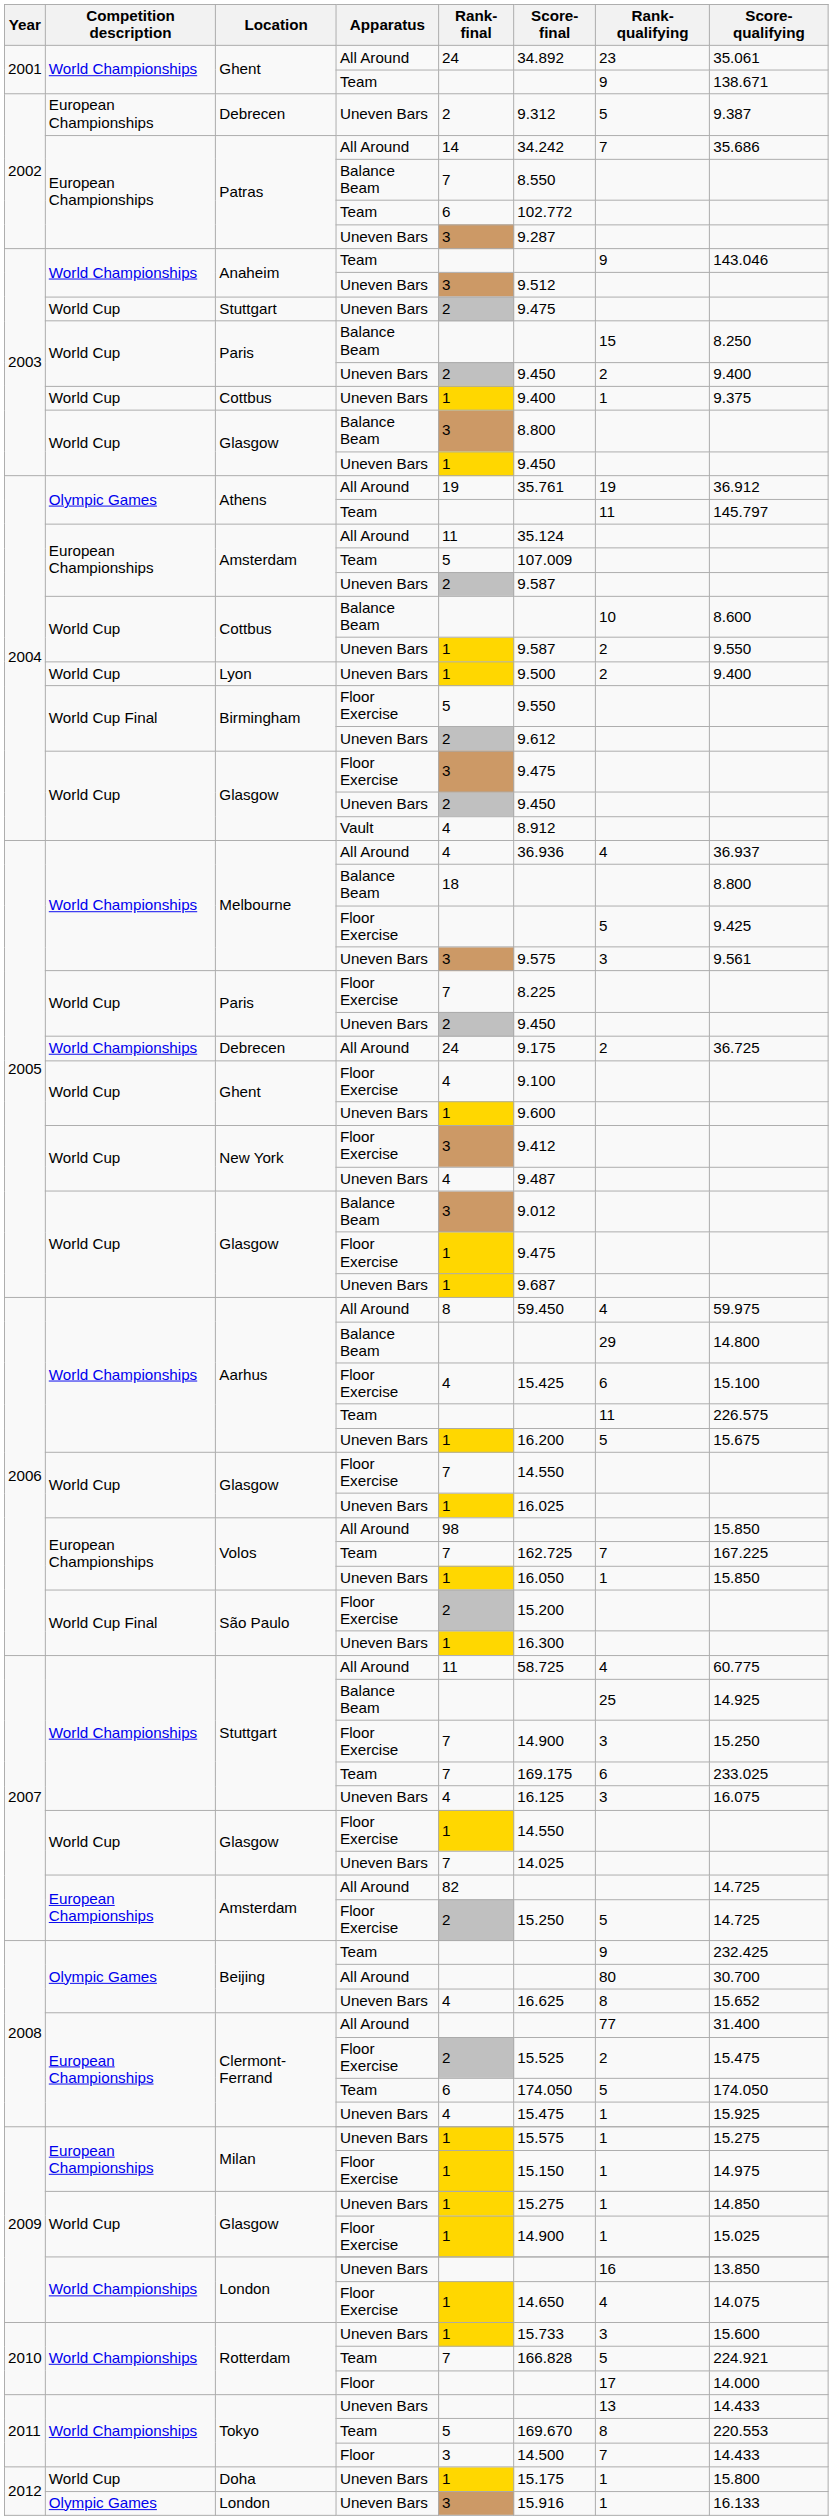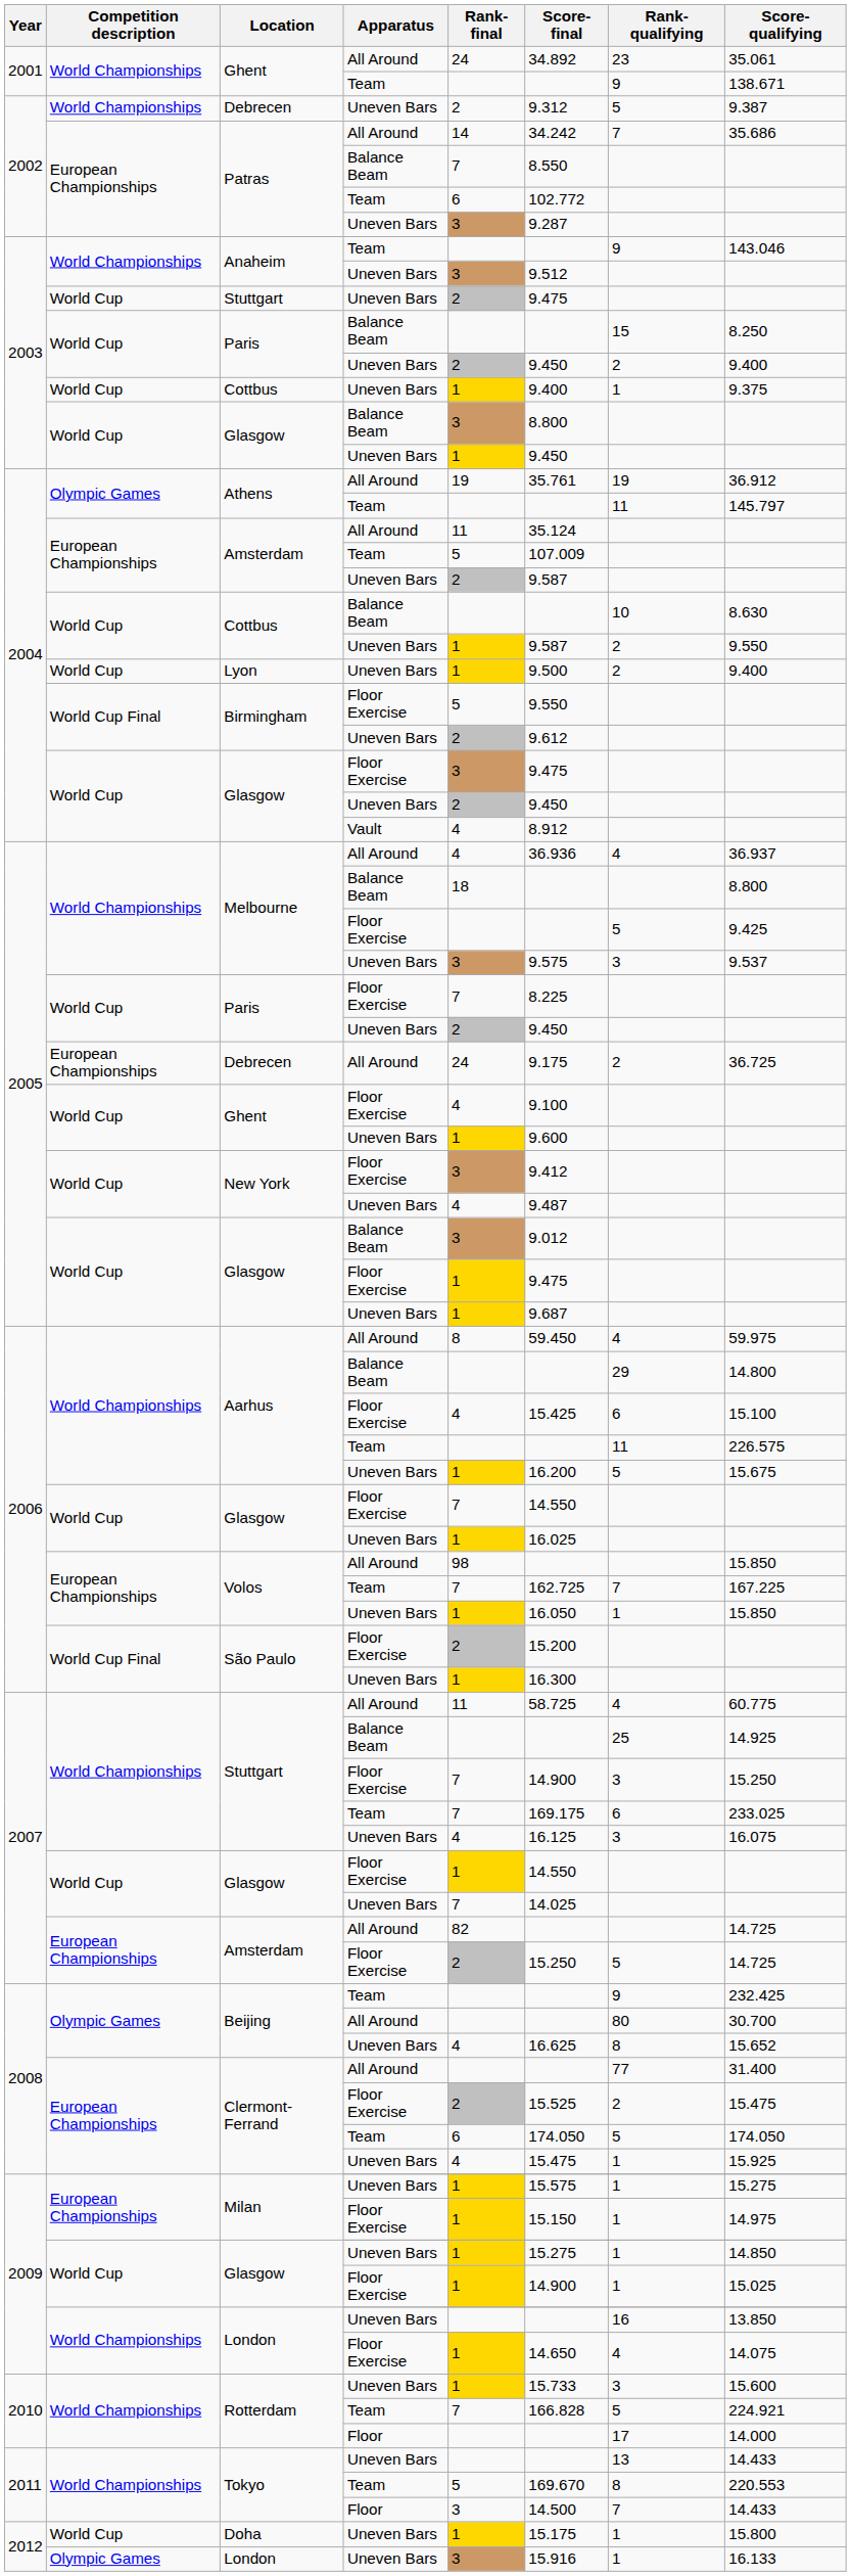Debrecen / Uneven Bars | Competition description: European Championships -> World Championships
Cottbus / Balance Beam | Score-qualifying: 8.600 -> 8.630
Melbourne / Uneven Bars | Score-qualifying: 9.561 -> 9.537
Debrecen / All Around | Competition description: World Championships -> European Championships
